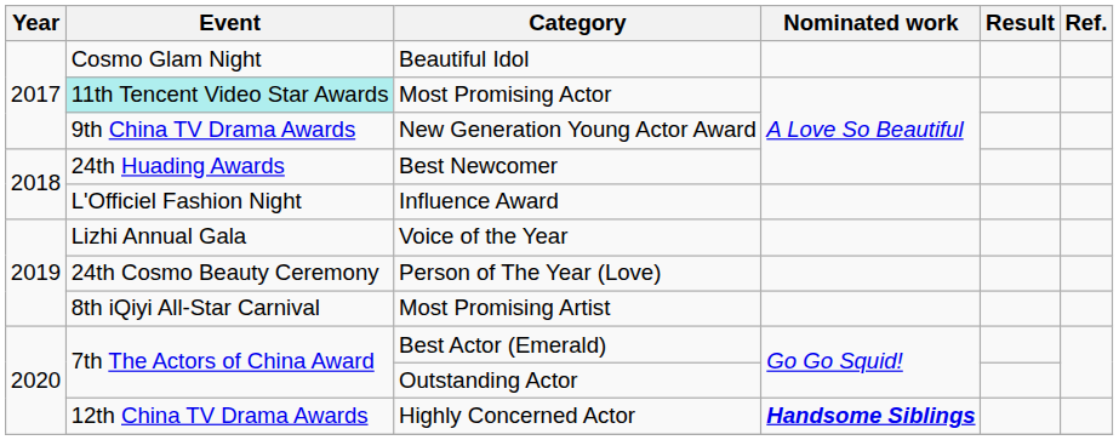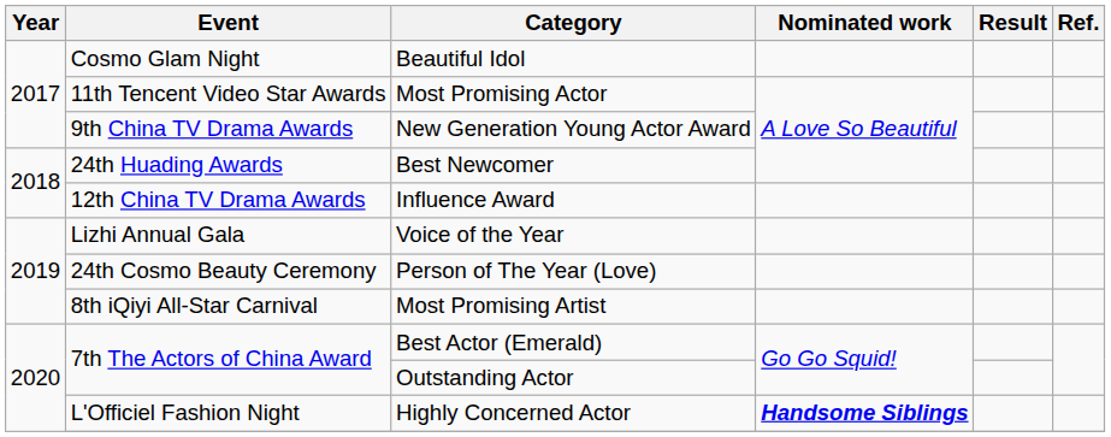Most Promising Actor | Event: paleturquoise background -> no background
Influence Award | Event: L'Officiel Fashion Night -> 12th China TV Drama Awards
Highly Concerned Actor | Event: 12th China TV Drama Awards -> L'Officiel Fashion Night
